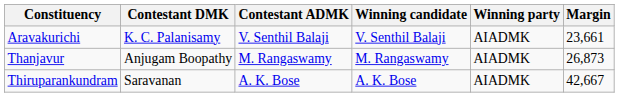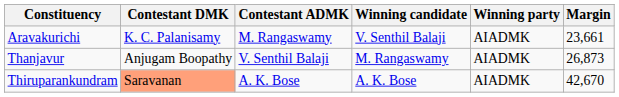Aravakurichi | Contestant ADMK: V. Senthil Balaji -> M. Rangaswamy
Thanjavur | Contestant ADMK: M. Rangaswamy -> V. Senthil Balaji
Thiruparankundram | Contestant DMK: no background -> lightsalmon background
Thiruparankundram | Margin: 42,667 -> 42,670
